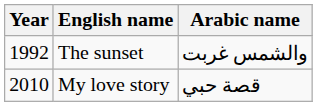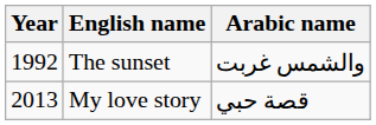My love story | Year: 2010 -> 2013
